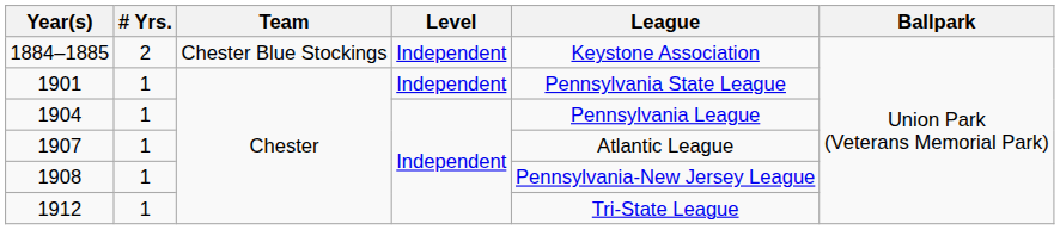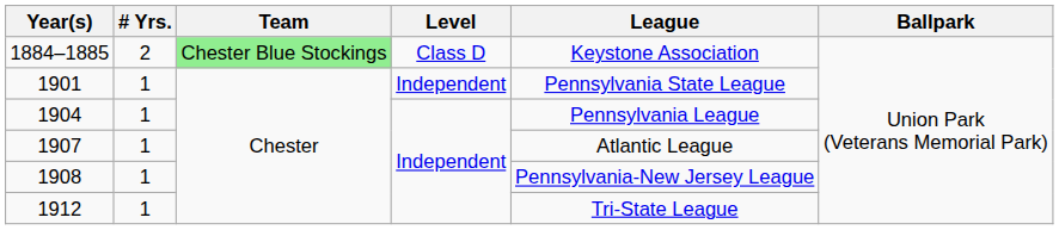1884–1885 | Team: no background -> lightgreen background
1884–1885 | Level: Independent -> Class D
